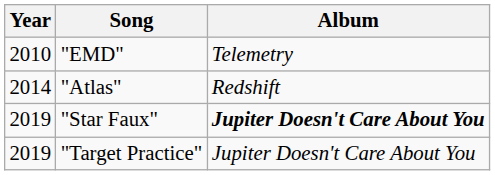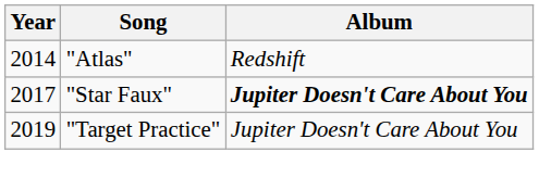- row: 2010 | "EMD" | Telemetry
"Star Faux" | Year: 2019 -> 2017
